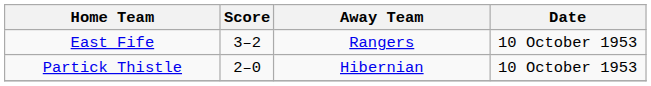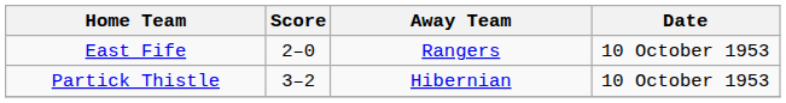East Fife | Score: 3–2 -> 2–0
Partick Thistle | Score: 2–0 -> 3–2
